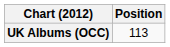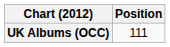UK Albums (OCC) | Position: 113 -> 111
